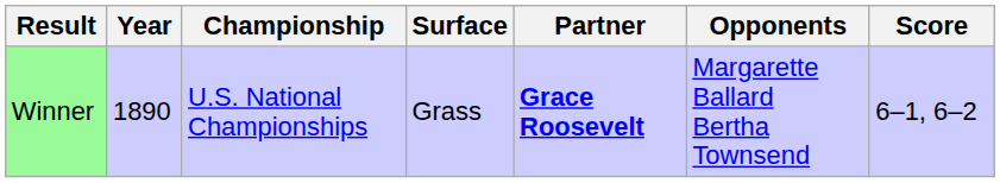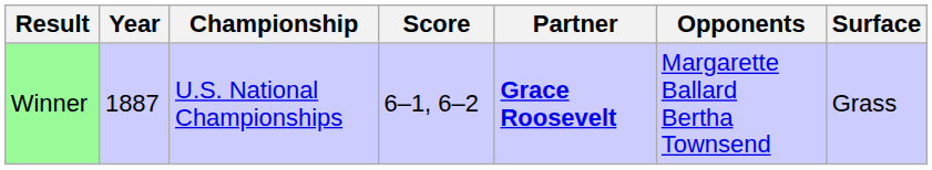columns swapped: Surface <-> Score
Winner | Year: 1890 -> 1887
